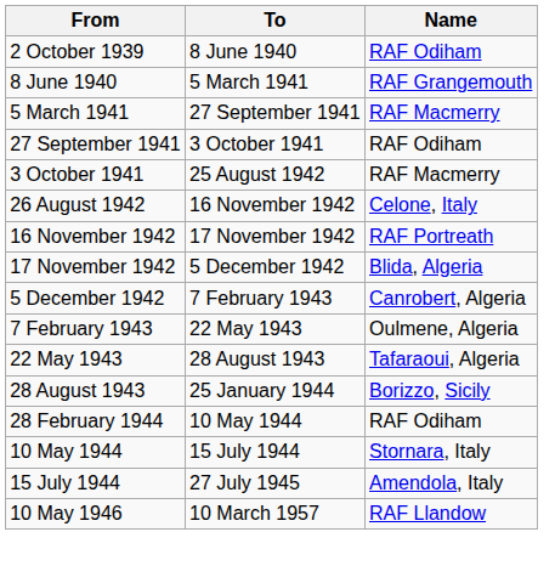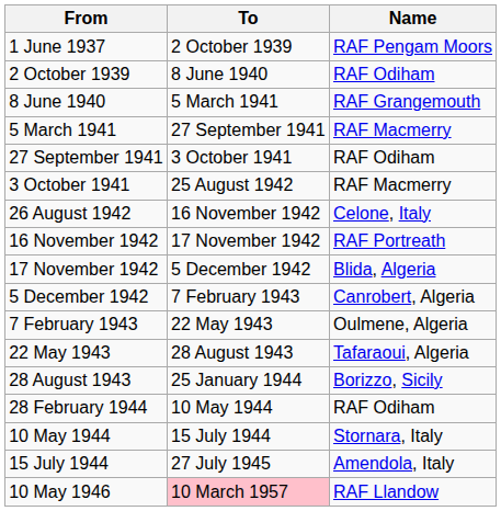+ row: 1 June 1937 | 2 October 1939 | RAF Pengam Moors
10 May 1946 | To: no background -> pink background
